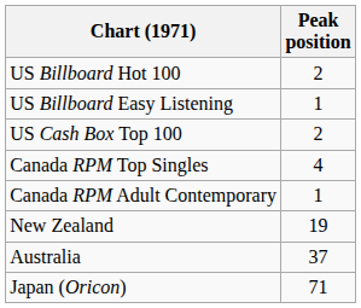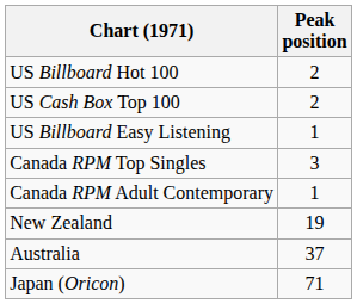rows swapped: US Billboard Easy Listening <-> US Cash Box Top 100
Canada RPM Top Singles | Peak position: 4 -> 3
